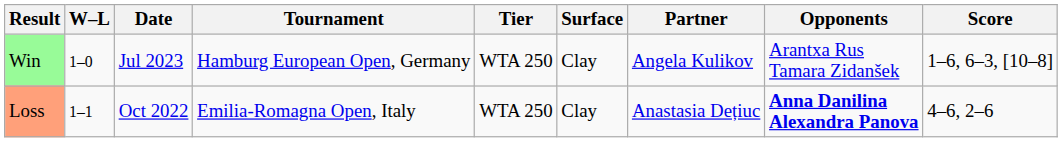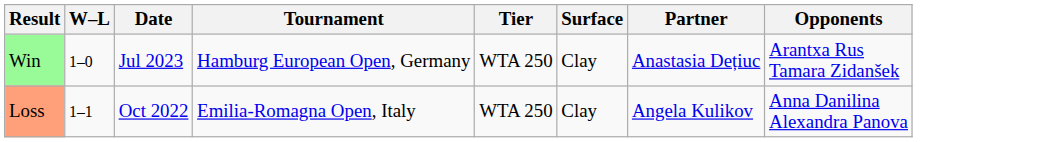- column: Score | 1–6, 6–3, [10–8] | 4–6, 2–6
Win | Partner: Angela Kulikov -> Anastasia Dețiuc
Loss | Partner: Anastasia Dețiuc -> Angela Kulikov
Loss | Opponents: bold -> normal
